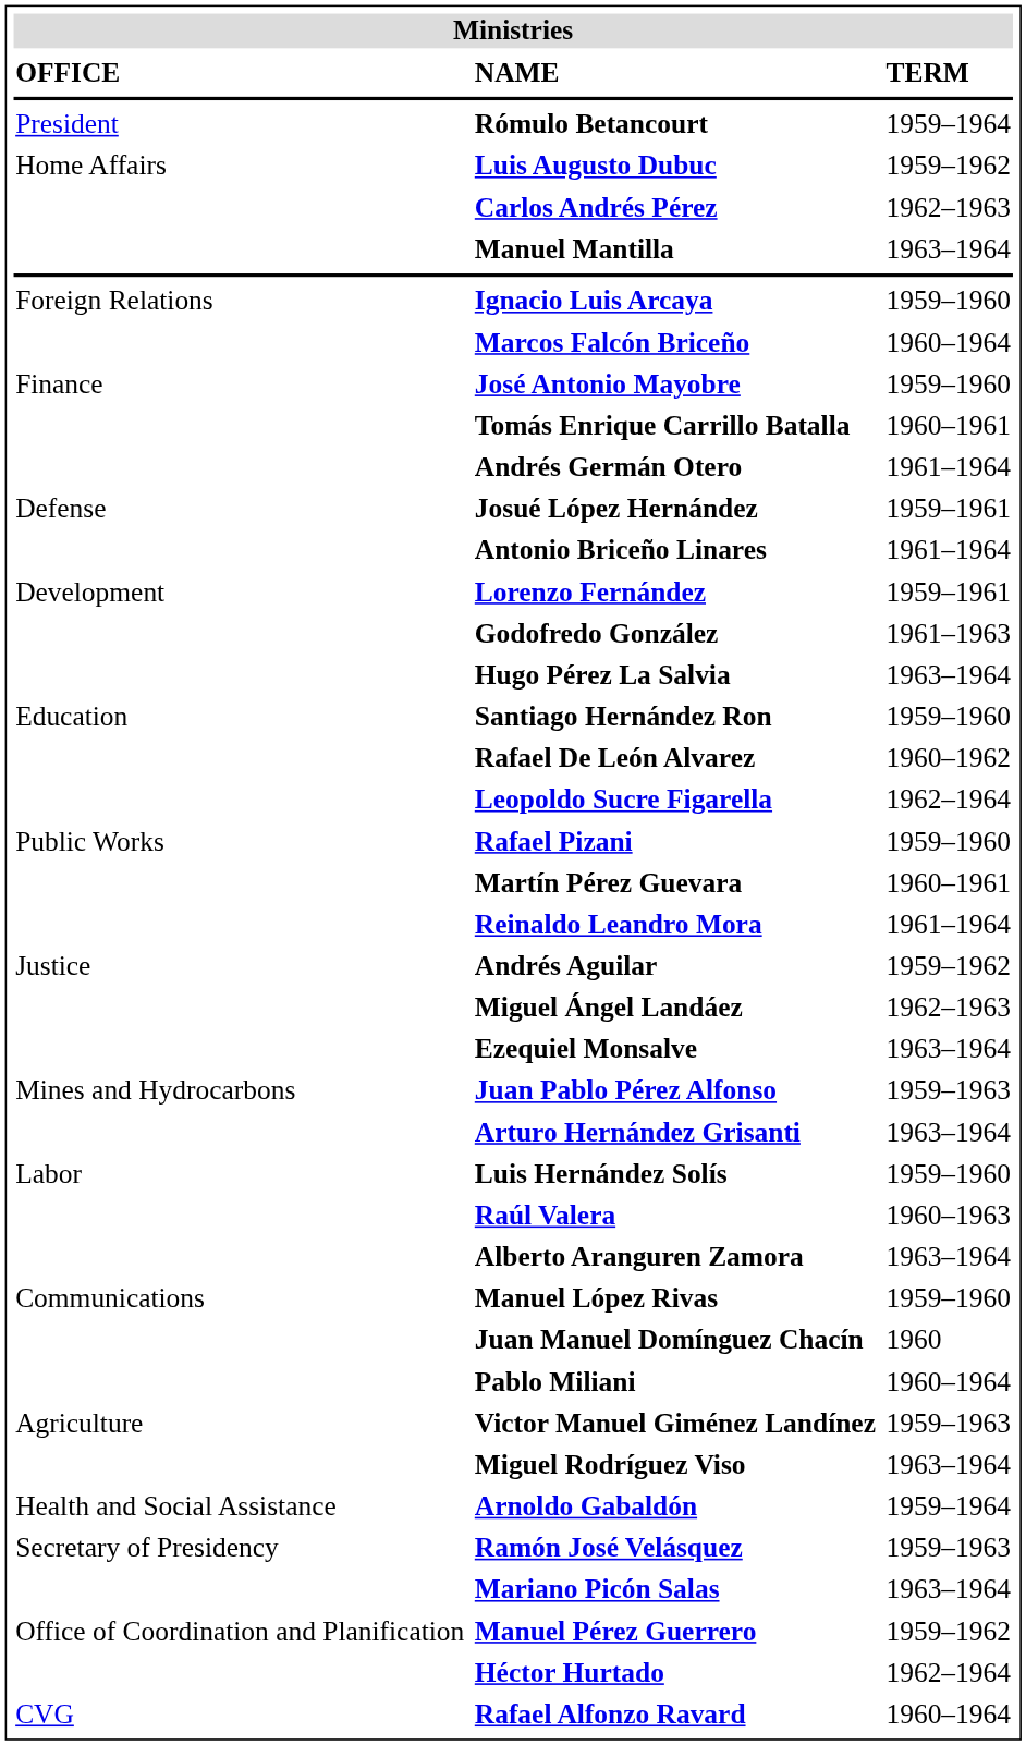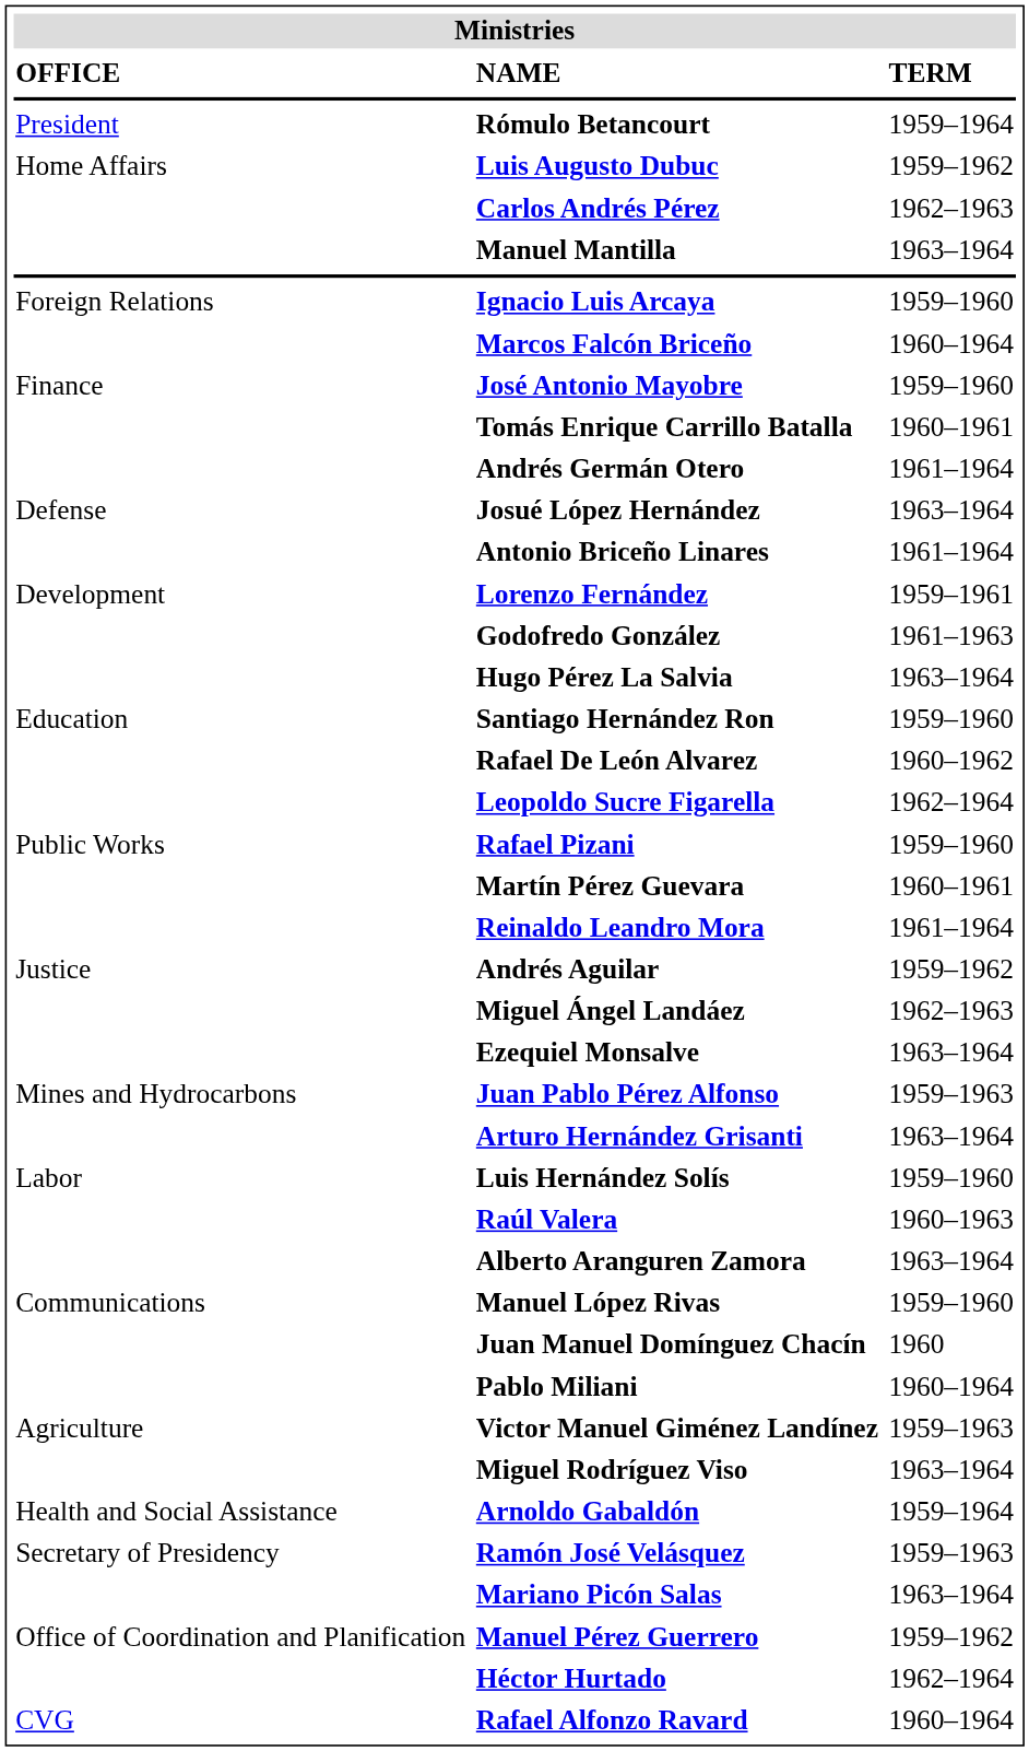Josué López Hernández | TERM: 1959–1961 -> 1963–1964
